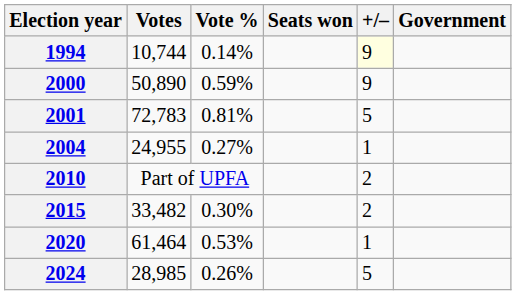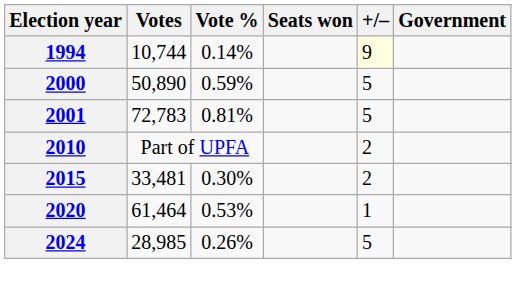2000 | +/–: 9 -> 5
- row: 2004 | 24,955 | 0.27% | 1
2015 | Votes: 33,482 -> 33,481
